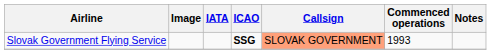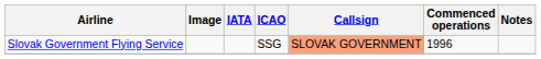Slovak Government Flying Service | ICAO: bold -> normal
Slovak Government Flying Service | Commenced operations: 1993 -> 1996
